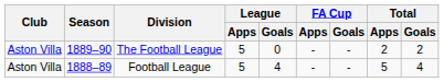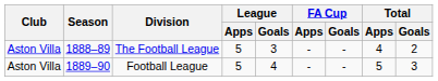The Football League | Season: 1889–90 -> 1888–89
The Football League | League / Goals: 0 -> 3
The Football League | Total / Apps: 2 -> 4
Football League | Season: 1888–89 -> 1889–90
Football League | Total / Goals: 4 -> 3
